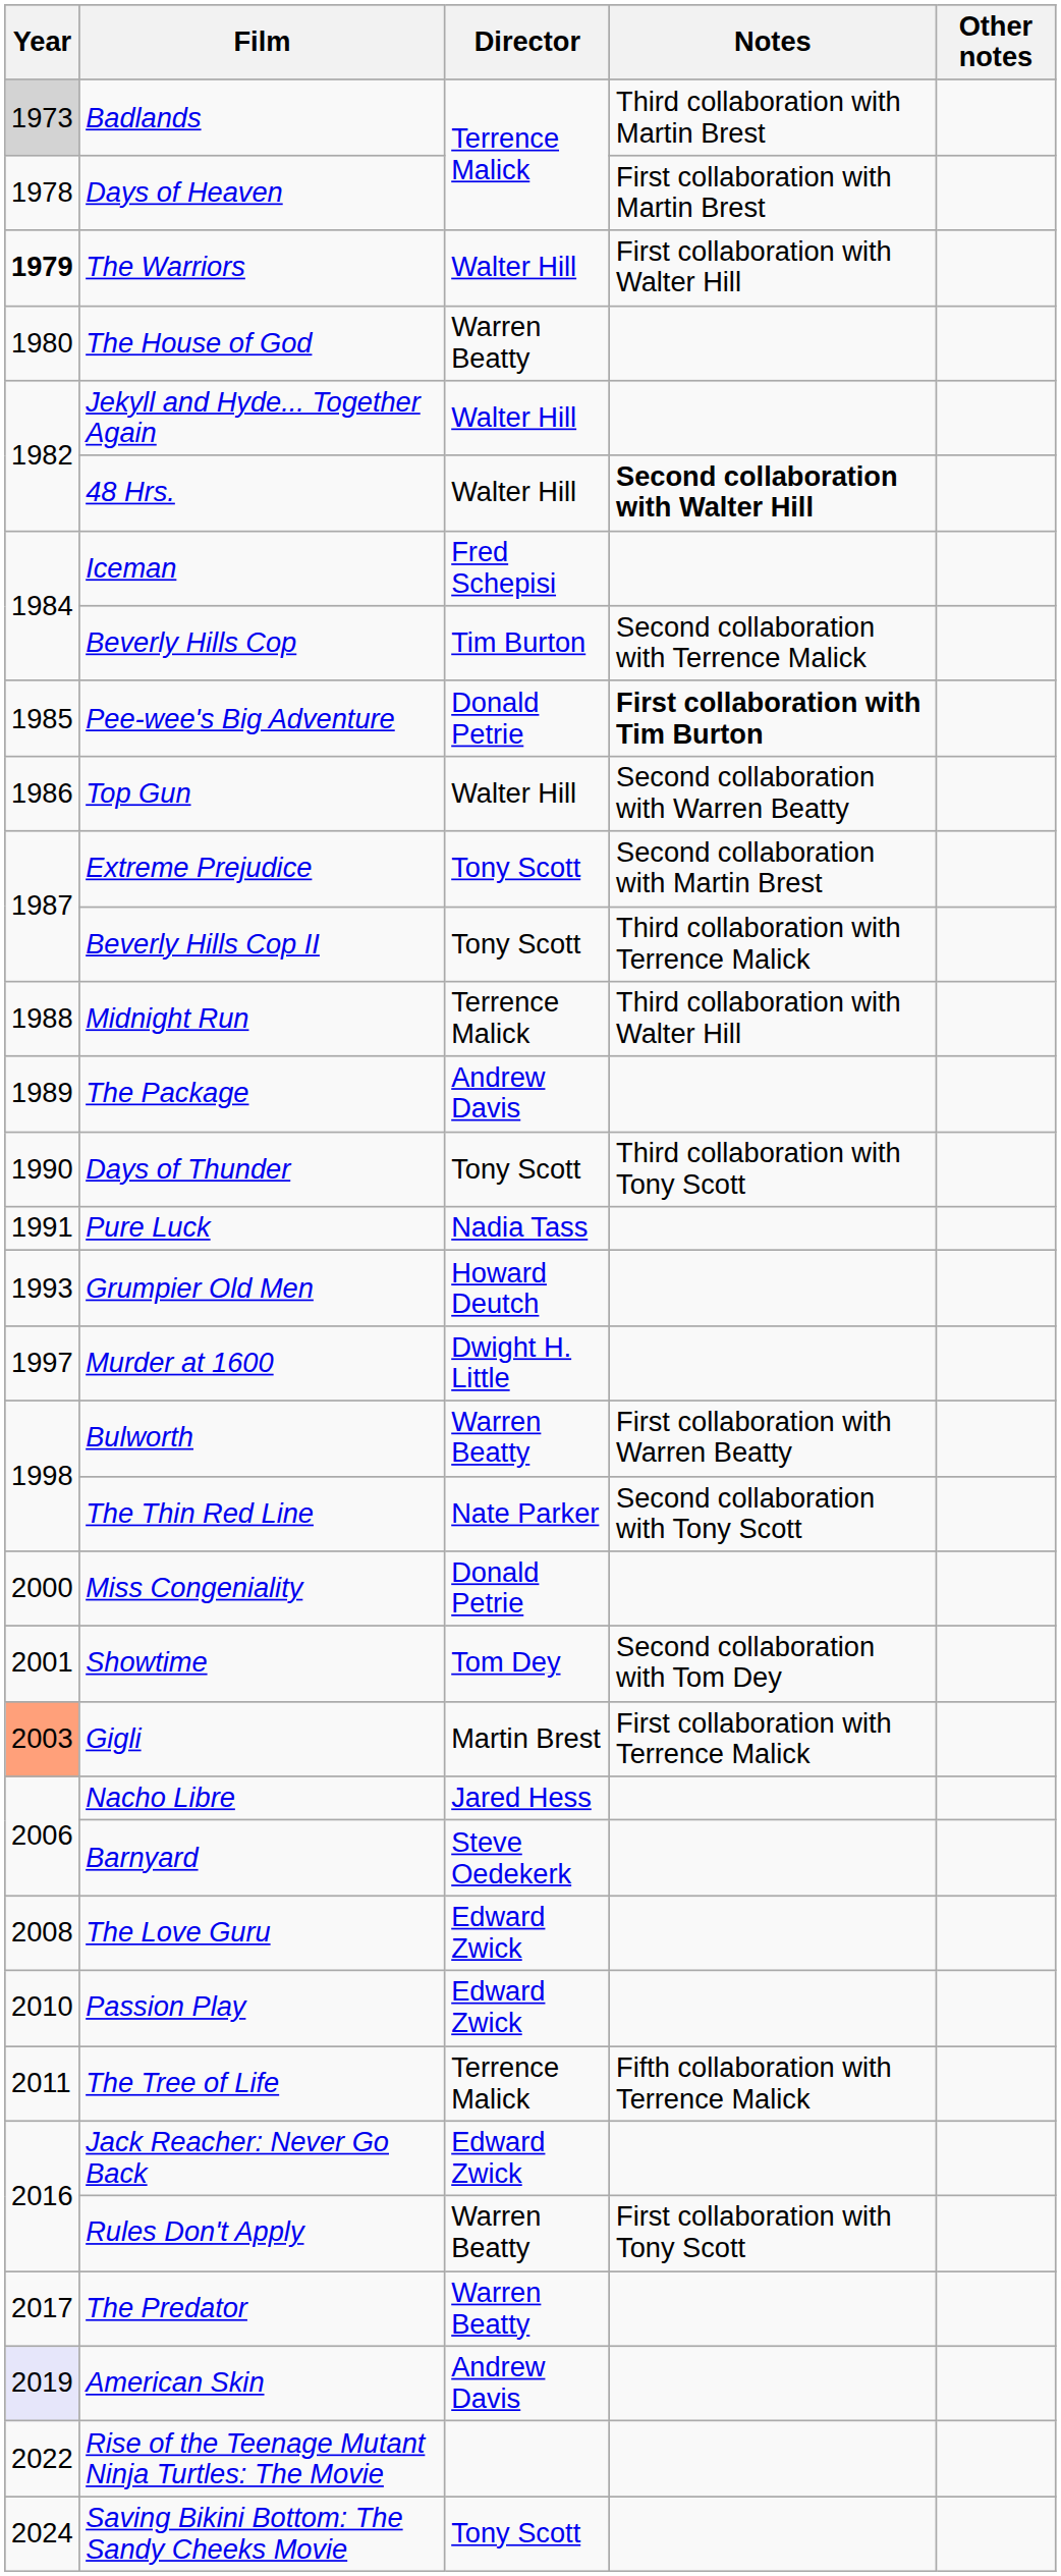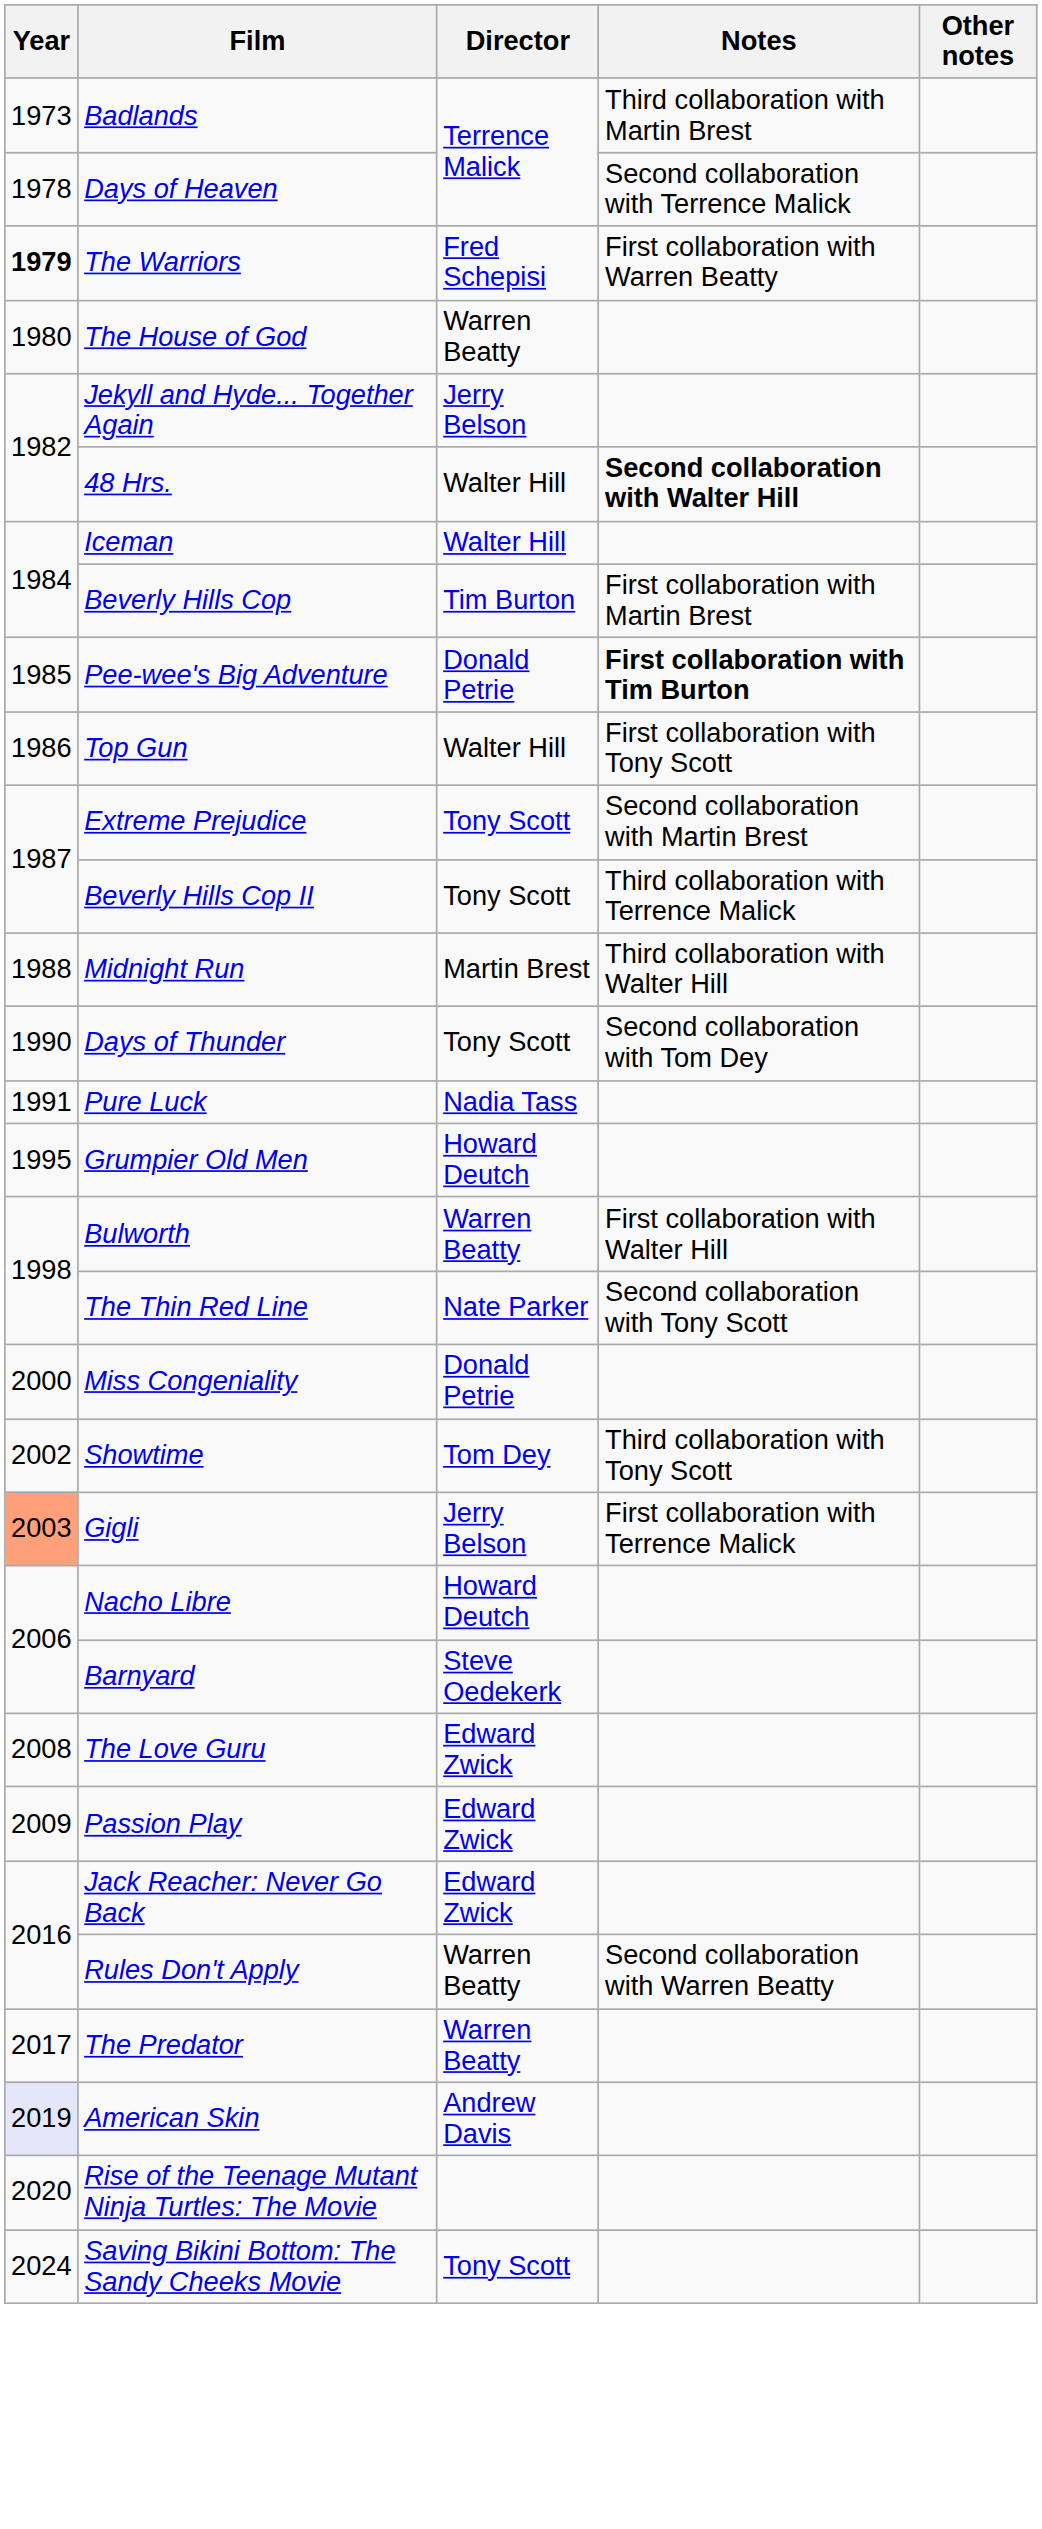Badlands | Year: lightgrey background -> no background
Days of Heaven | Notes: First collaboration with Martin Brest -> Second collaboration with Terrence Malick
The Warriors | Director: Walter Hill -> Fred Schepisi
The Warriors | Notes: First collaboration with Walter Hill -> First collaboration with Warren Beatty
Jekyll and Hyde... Together Again | Director: Walter Hill -> Jerry Belson
Iceman | Director: Fred Schepisi -> Walter Hill
Beverly Hills Cop | Notes: Second collaboration with Terrence Malick -> First collaboration with Martin Brest
Top Gun | Notes: Second collaboration with Warren Beatty -> First collaboration with Tony Scott
Midnight Run | Director: Terrence Malick -> Martin Brest
- row: 1989 | The Package | Andrew Davis
Days of Thunder | Notes: Third collaboration with Tony Scott -> Second collaboration with Tom Dey
Grumpier Old Men | Year: 1993 -> 1995
- row: 1997 | Murder at 1600 | Dwight H. Little
Bulworth | Notes: First collaboration with Warren Beatty -> First collaboration with Walter Hill
Showtime | Year: 2001 -> 2002
Showtime | Notes: Second collaboration with Tom Dey -> Third collaboration with Tony Scott
Gigli | Director: Martin Brest -> Jerry Belson
Nacho Libre | Director: Jared Hess -> Howard Deutch
Passion Play | Year: 2010 -> 2009
- row: 2011 | The Tree of Life | Terrence Malick | Fifth collaboration with Terrence Malick
Rules Don't Apply | Notes: First collaboration with Tony Scott -> Second collaboration with Warren Beatty
Rise of the Teenage Mutant Ninja Turtles: The Movie | Year: 2022 -> 2020
